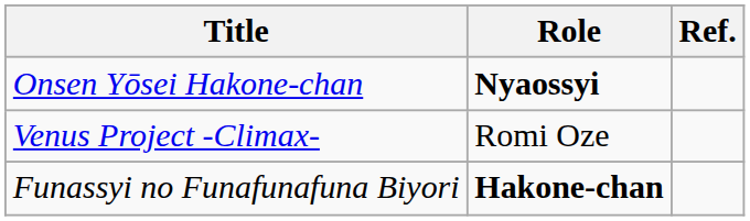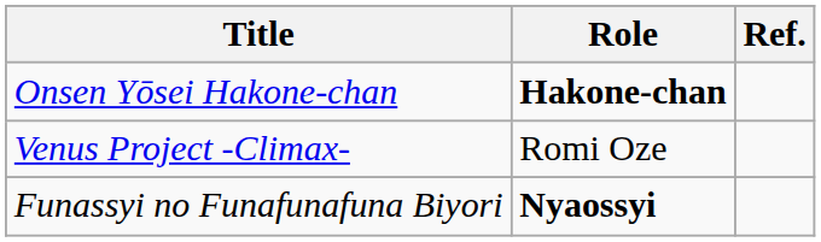Onsen Yōsei Hakone-chan | Role: Nyaossyi -> Hakone-chan
Funassyi no Funafunafuna Biyori | Role: Hakone-chan -> Nyaossyi
